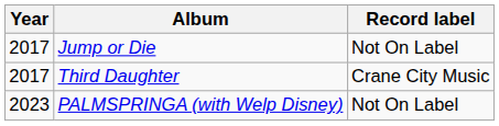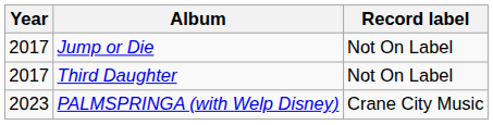Third Daughter | Record label: Crane City Music -> Not On Label
PALMSPRINGA (with Welp Disney) | Record label: Not On Label -> Crane City Music
